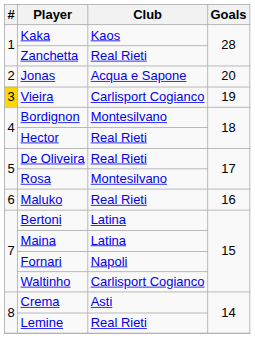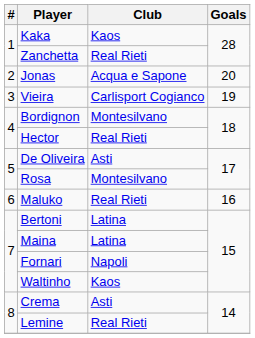Vieira | #: gold background -> no background
De Oliveira | Club: Real Rieti -> Asti
Waltinho | Club: Carlisport Cogianco -> Kaos
